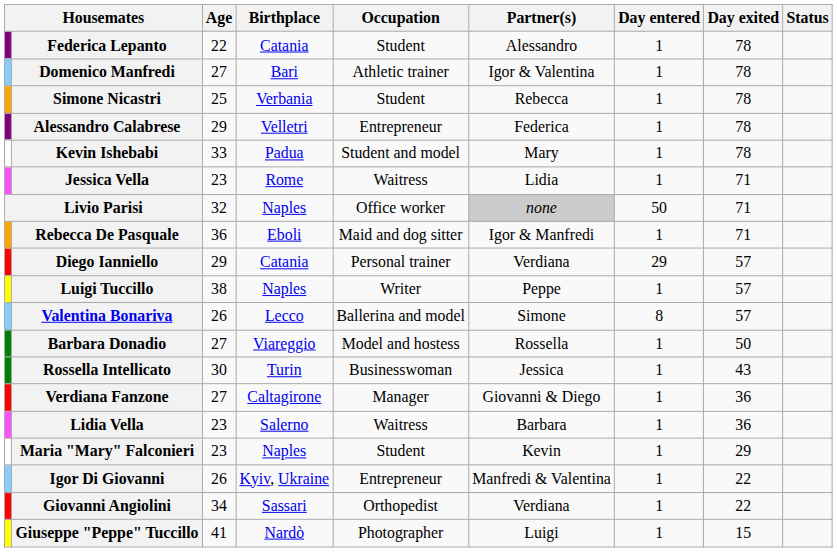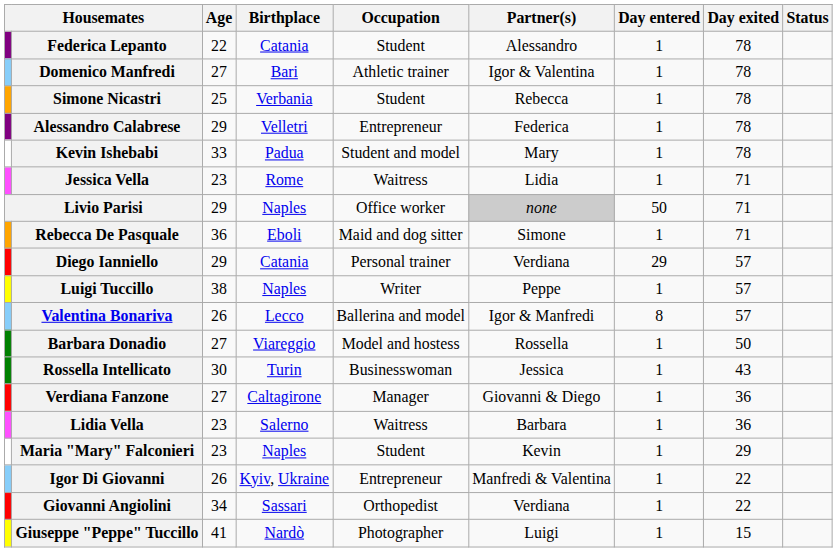Livio Parisi | Age: 32 -> 29
Rebecca De Pasquale | Partner(s): Igor & Manfredi -> Simone
Valentina Bonariva | Partner(s): Simone -> Igor & Manfredi
